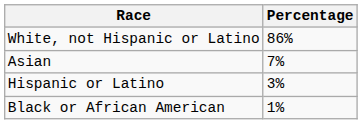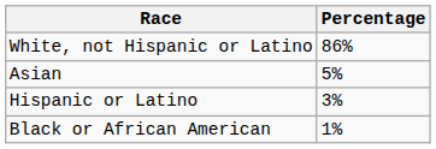Asian | Percentage: 7% -> 5%
